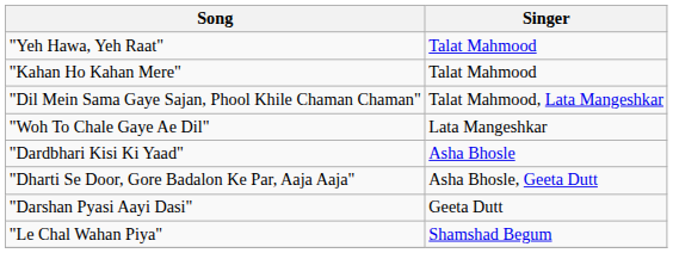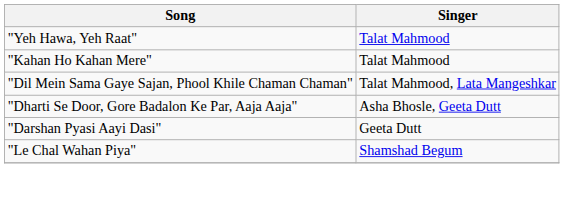- row: "Woh To Chale Gaye Ae Dil" | Lata Mangeshkar
- row: "Dardbhari Kisi Ki Yaad" | Asha Bhosle
